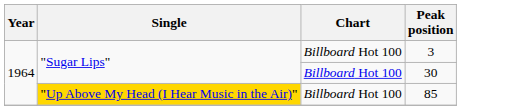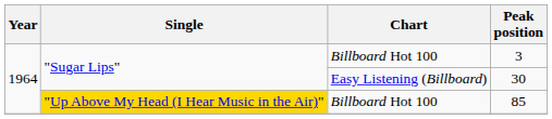30 | Chart: Billboard Hot 100 -> Easy Listening (Billboard)
